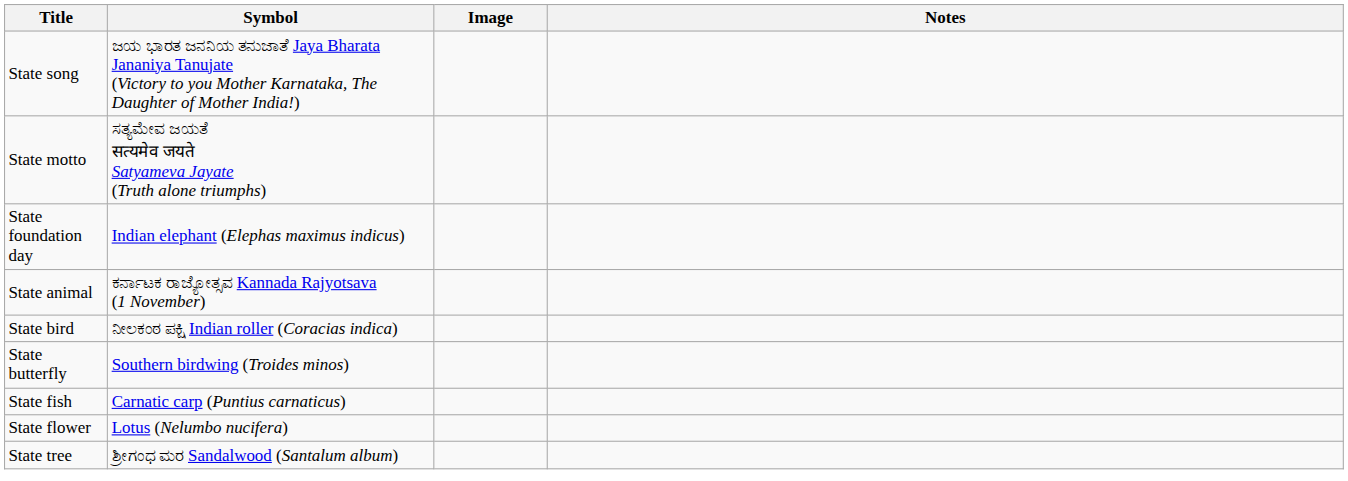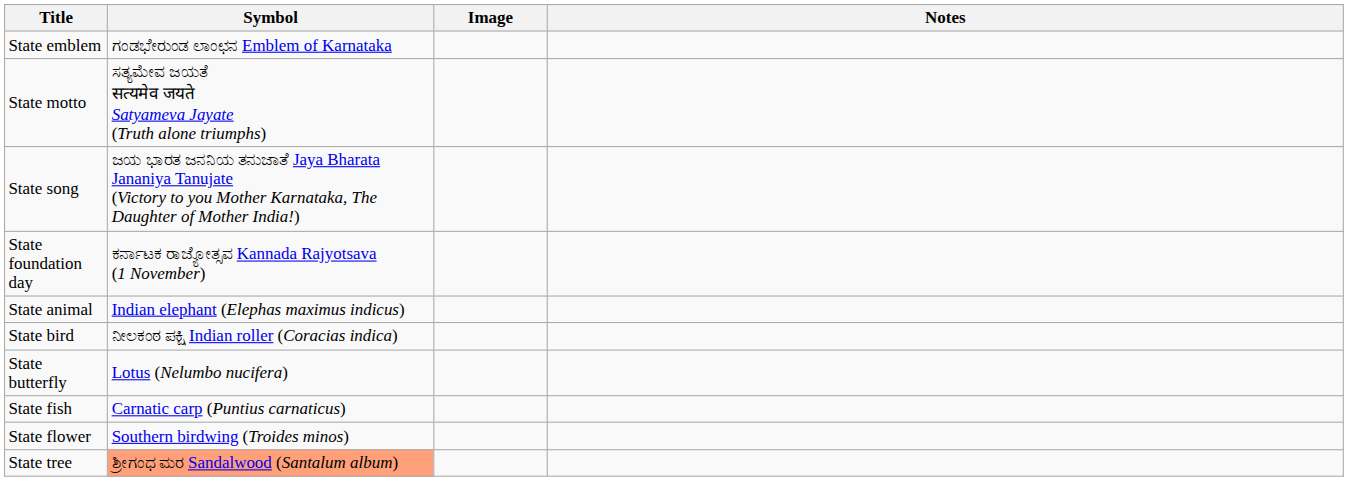+ row: State emblem | ಗಂಡಭೇರುಂಡ ಲಾಂಛನ Emblem of Karnataka
rows swapped: State motto <-> State song
State foundation day | Symbol: Indian elephant (Elephas maximus indicus) -> ಕರ್ನಾಟಕ ರಾಜ್ಯೋತ್ಸವ Kannada Rajyotsava (1 November)
State animal | Symbol: ಕರ್ನಾಟಕ ರಾಜ್ಯೋತ್ಸವ Kannada Rajyotsava (1 November) -> Indian elephant (Elephas maximus indicus)
State butterfly | Symbol: Southern birdwing (Troides minos) -> Lotus (Nelumbo nucifera)
State flower | Symbol: Lotus (Nelumbo nucifera) -> Southern birdwing (Troides minos)
State tree | Symbol: no background -> lightsalmon background
